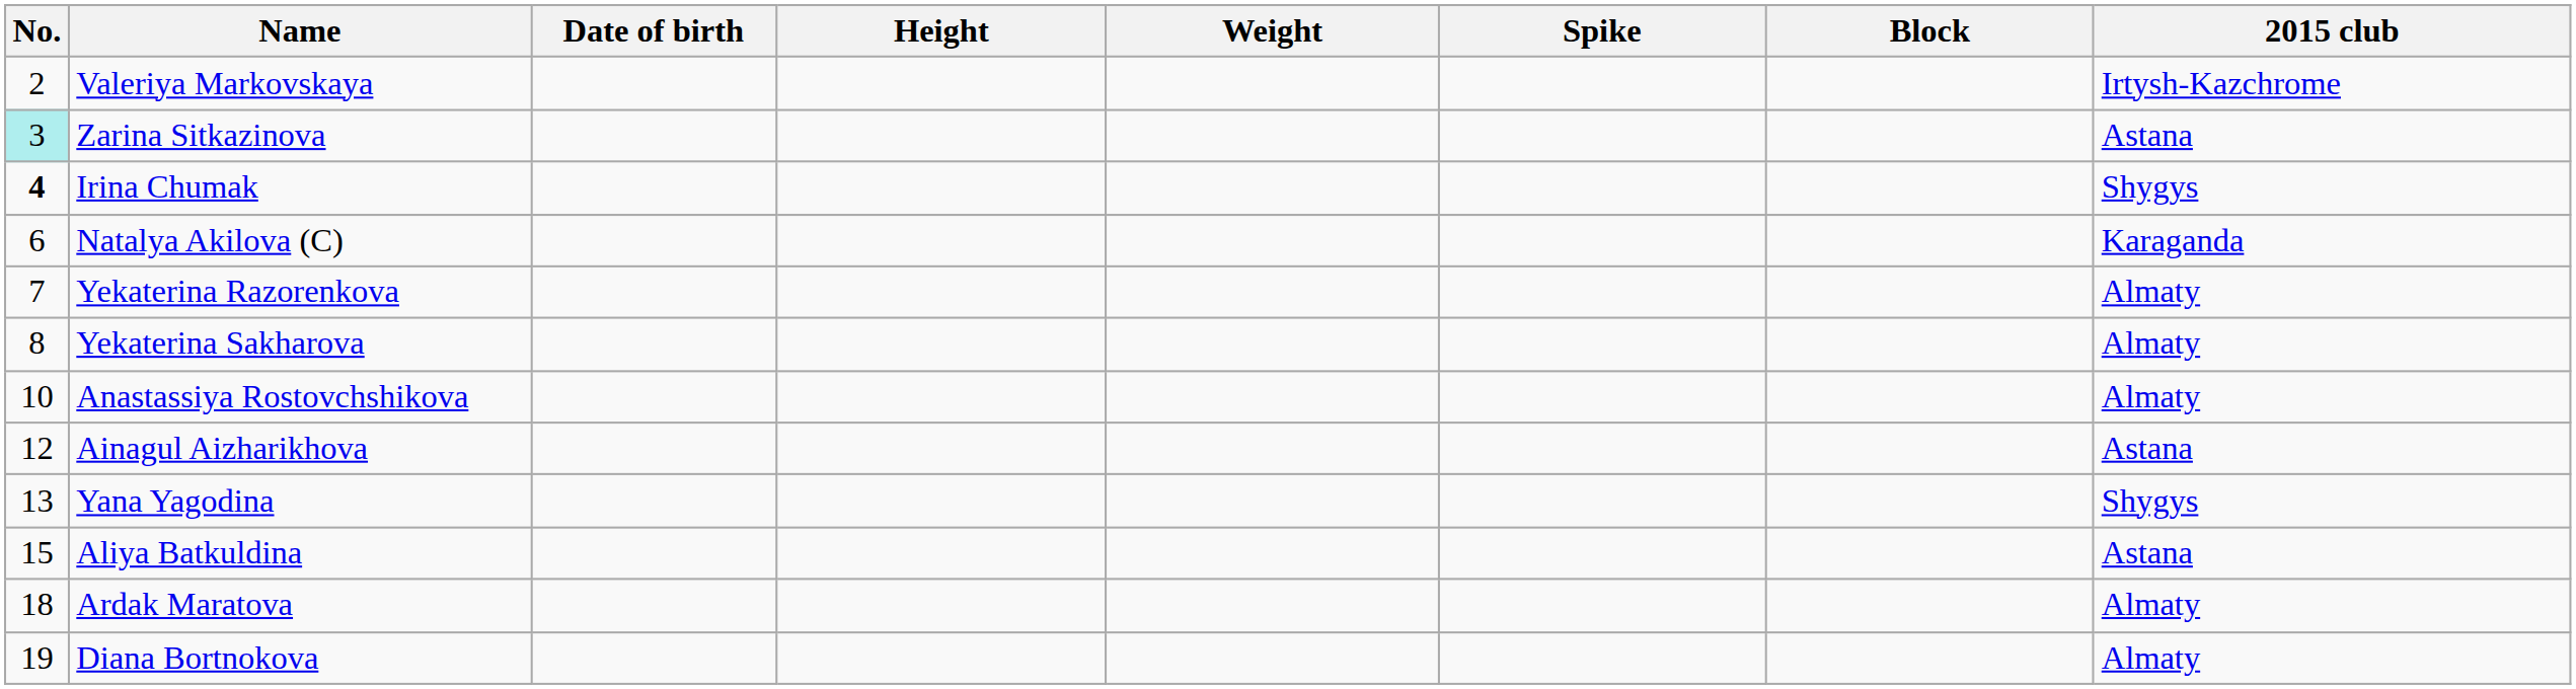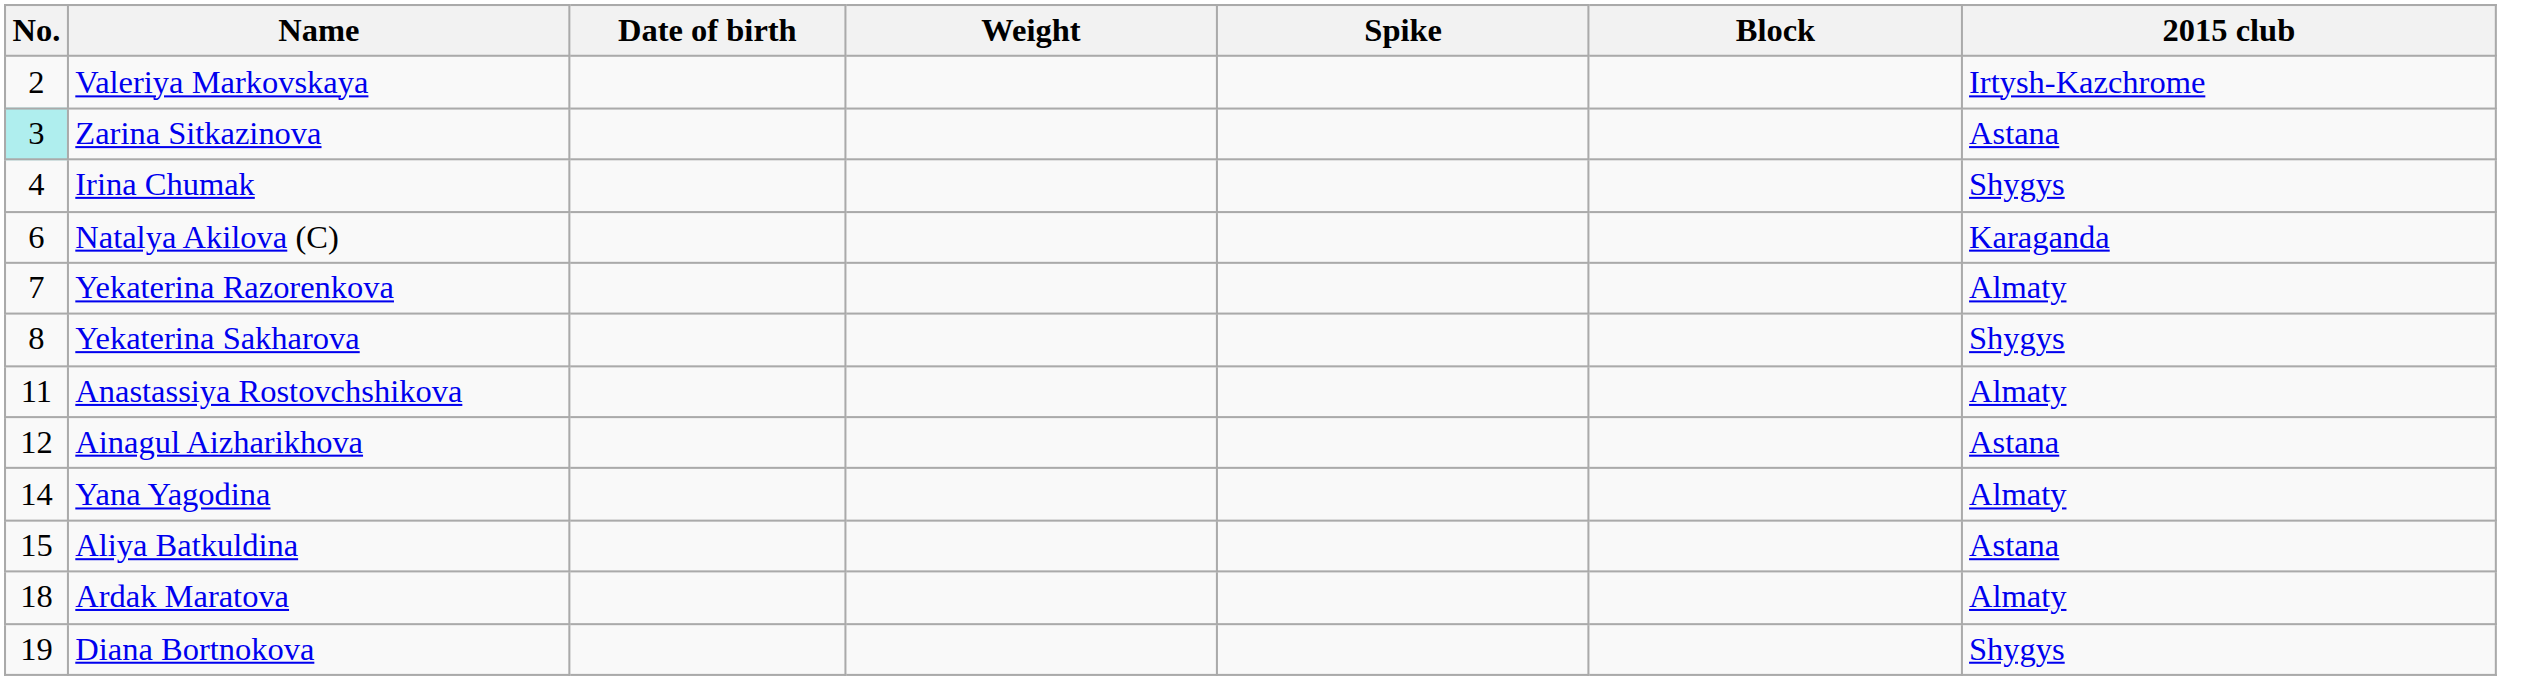- column: Height
Irina Chumak | No.: bold -> normal
Yekaterina Sakharova | 2015 club: Almaty -> Shygys
Anastassiya Rostovchshikova | No.: 10 -> 11
Yana Yagodina | No.: 13 -> 14
Yana Yagodina | 2015 club: Shygys -> Almaty
Diana Bortnokova | 2015 club: Almaty -> Shygys
